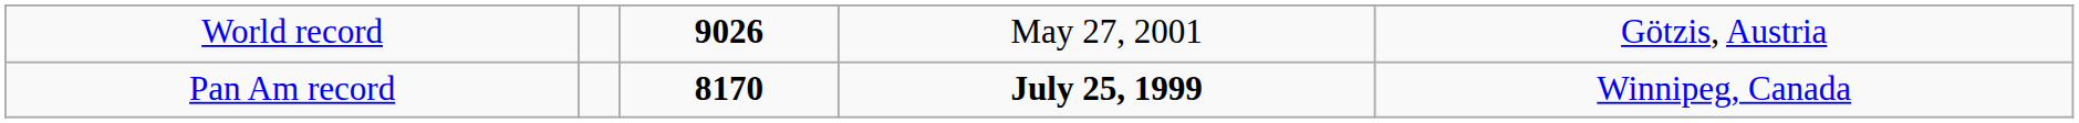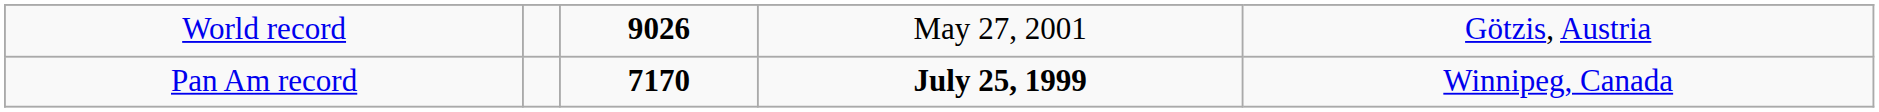Pan Am record | column 3: 8170 -> 7170
